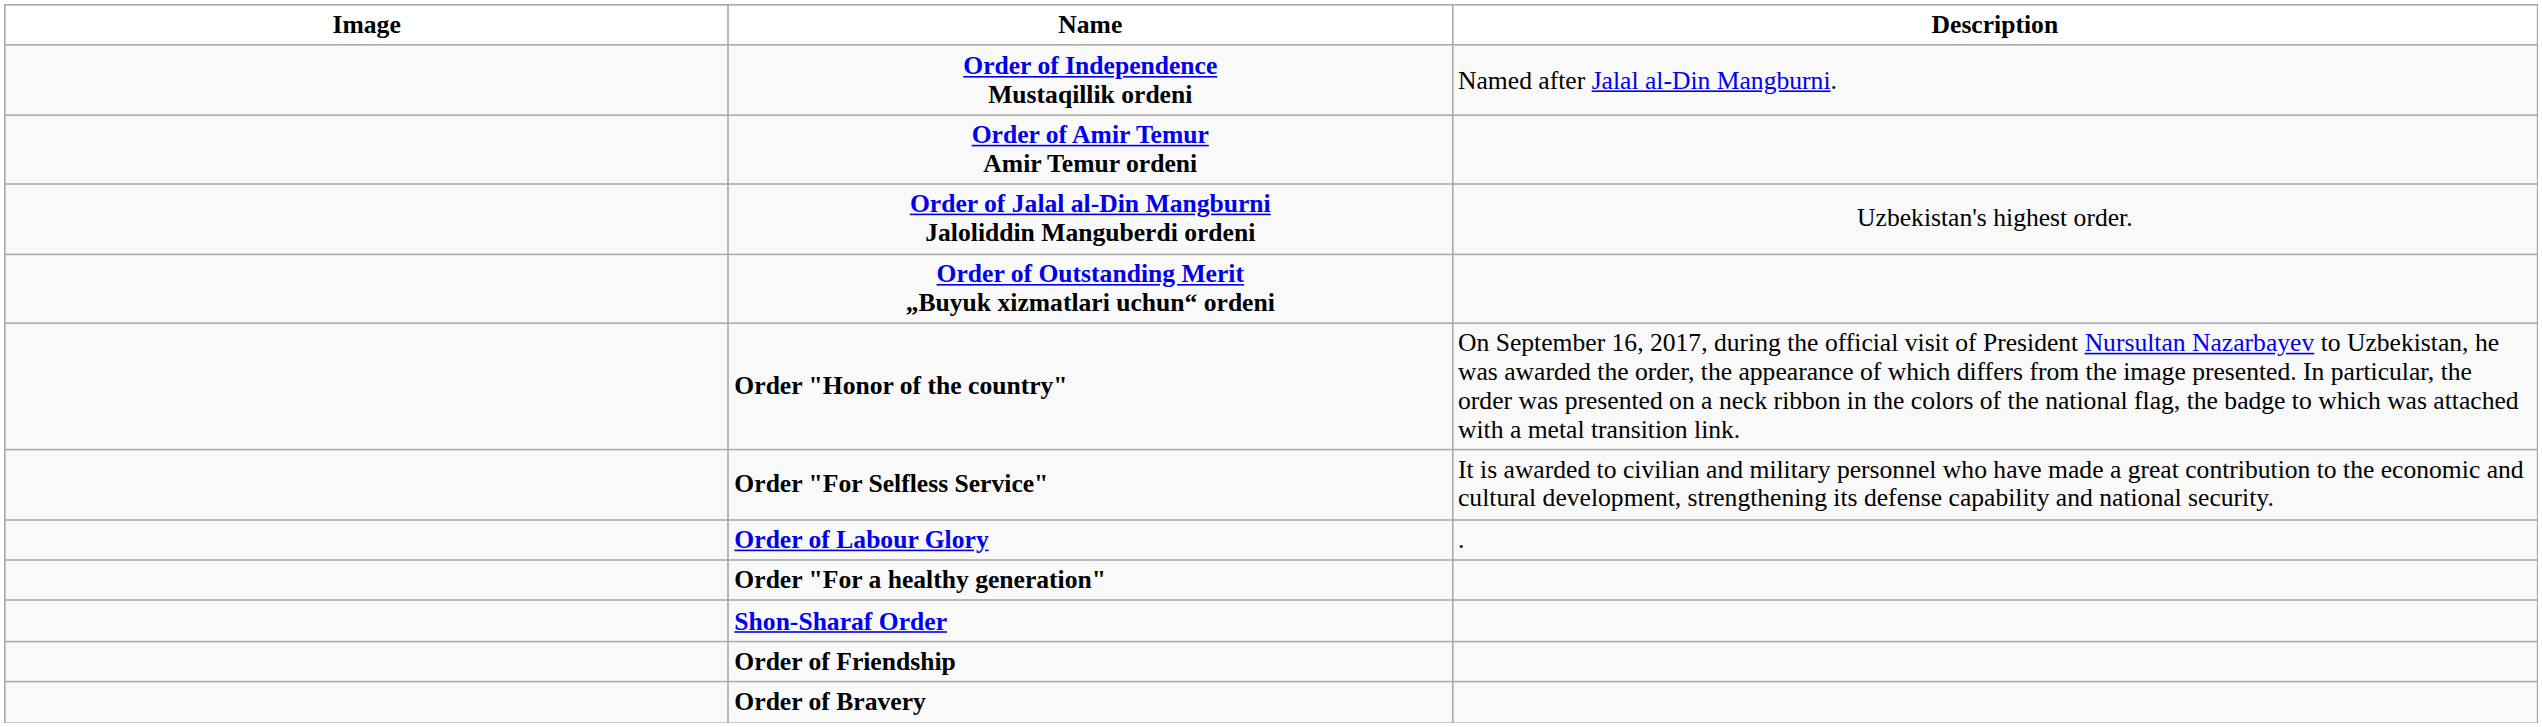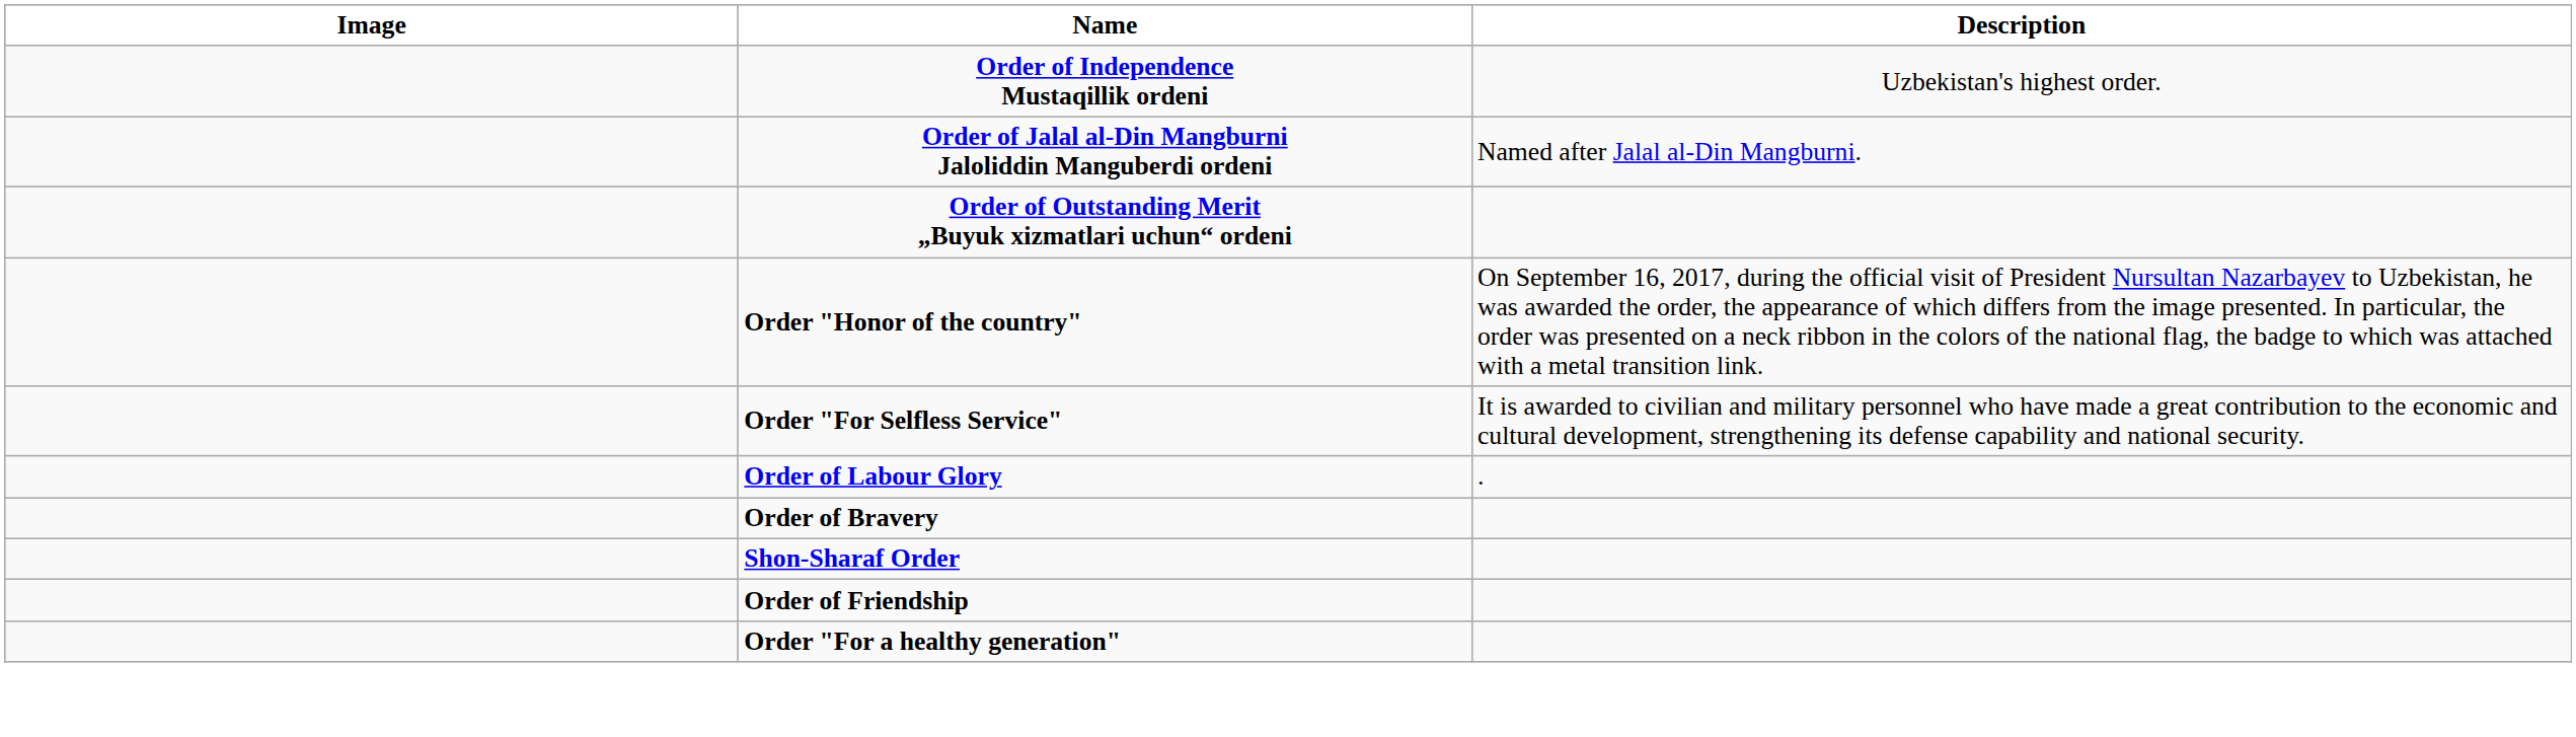Order of Independence Mustaqillik ordeni | Description: Named after Jalal al-Din Mangburni. -> Uzbekistan's highest order.
- row: Order of Amir Temur Amir Temur ordeni
Order of Jalal al-Din Mangburni Jaloliddin Manguberdi ordeni | Description: Uzbekistan's highest order. -> Named after Jalal al-Din Mangburni.
rows swapped: Order "For a healthy generation" <-> Order of Bravery
